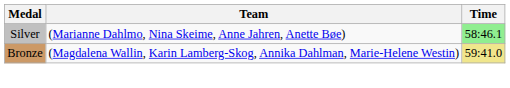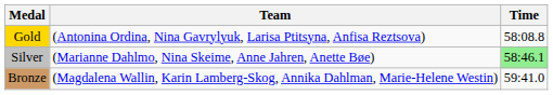+ row: Gold | (Antonina Ordina, Nina Gavrylyuk, Larisa Ptitsyna, Anfisa Reztsova) | 58:08.8
Bronze | Time: khaki background -> no background
